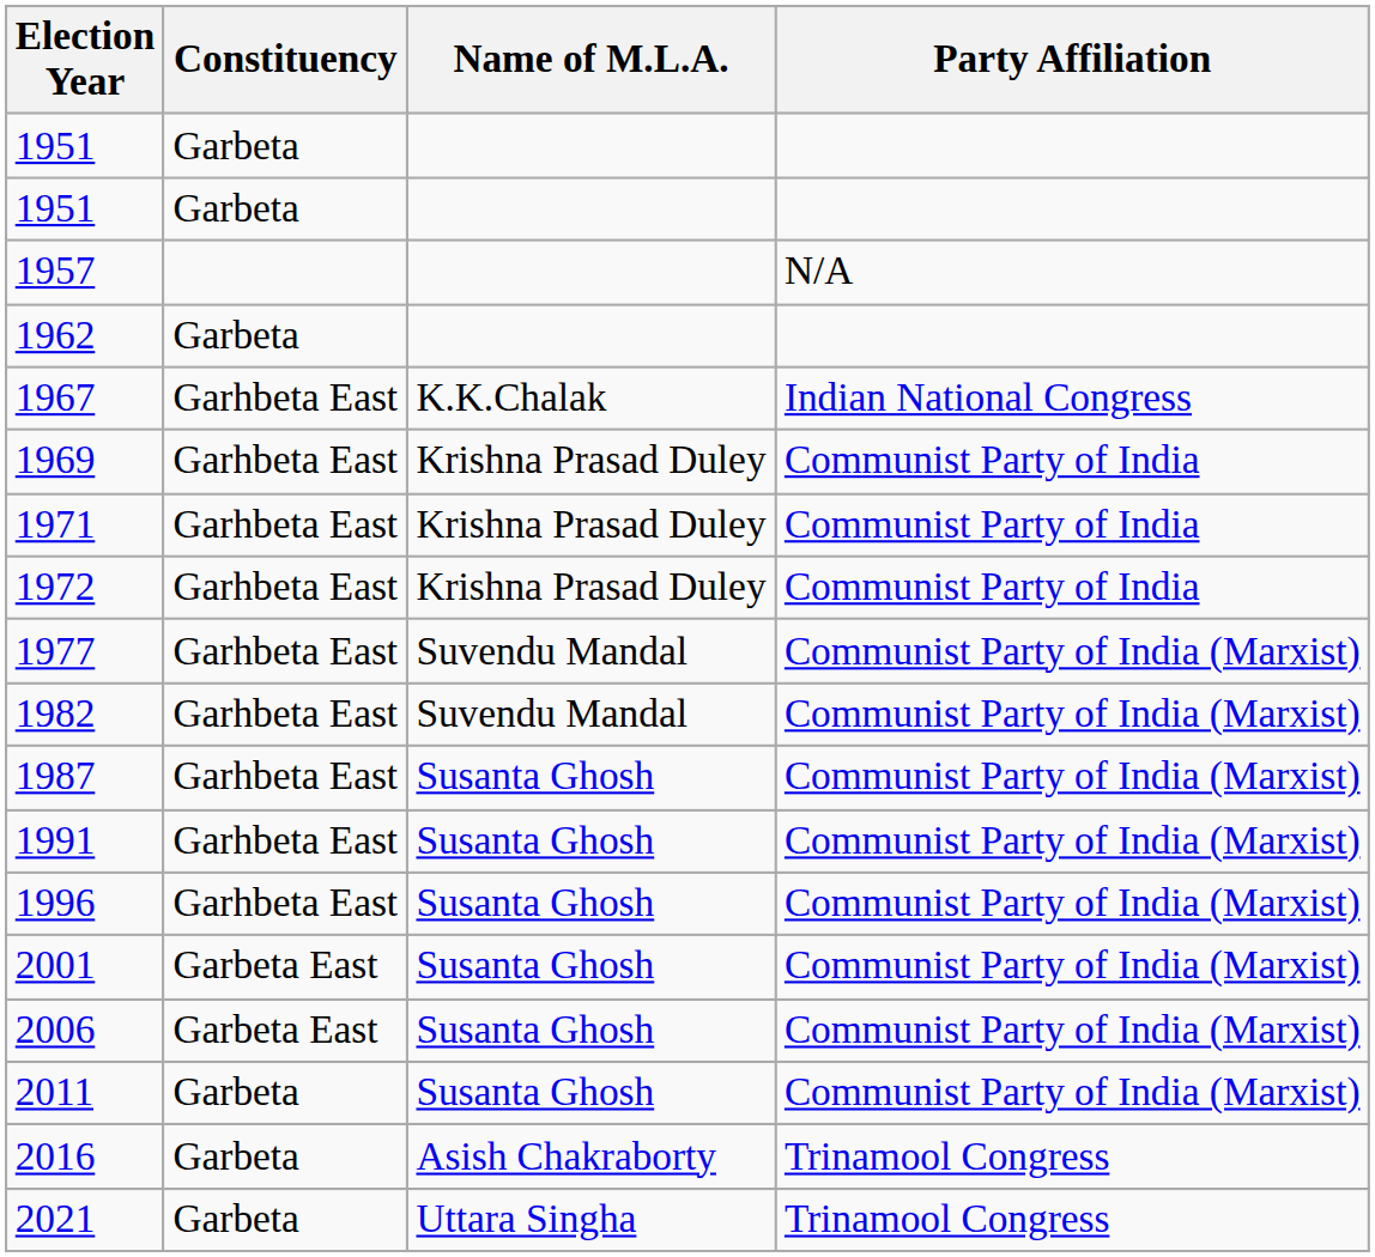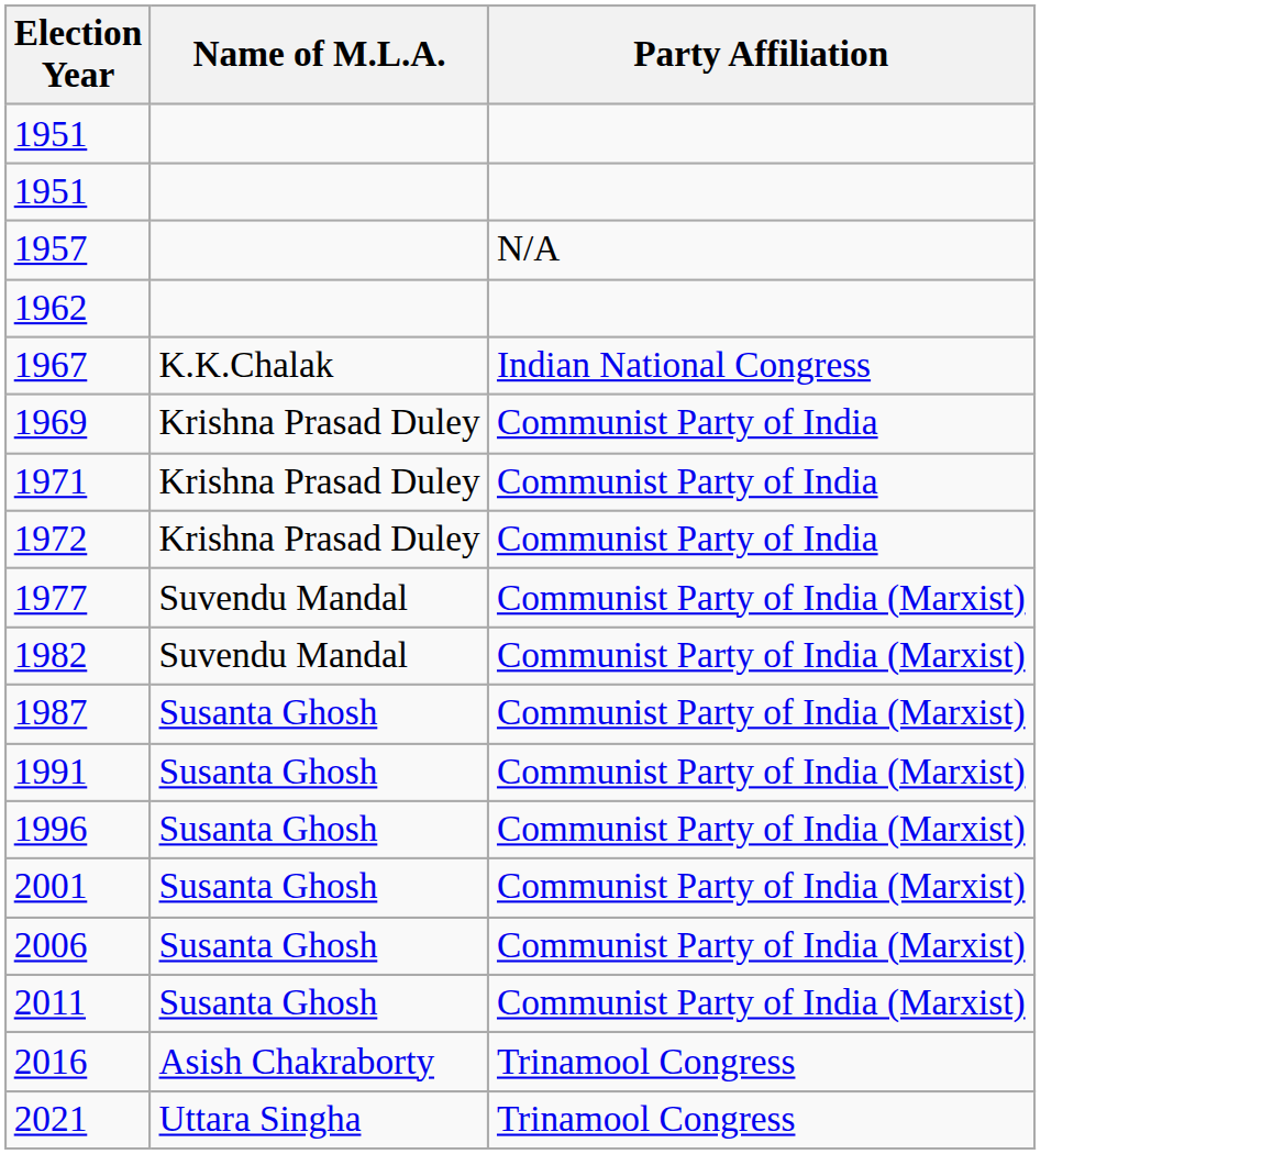- column: Constituency | Garbeta | Garbeta | Garbeta | Garhbeta East | Garhbeta East | Garhbeta East | Garhbeta East | Garhbeta East | Garhbeta East | Garhbeta East | Garhbeta East | Garhbeta East | Garbeta East | Garbeta East | Garbeta | Garbeta | Garbeta
